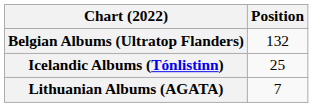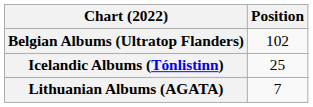Belgian Albums (Ultratop Flanders) | Position: 132 -> 102
